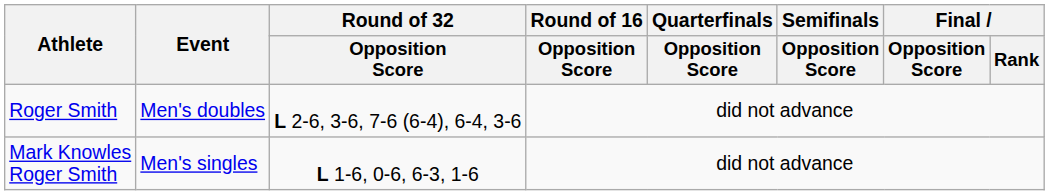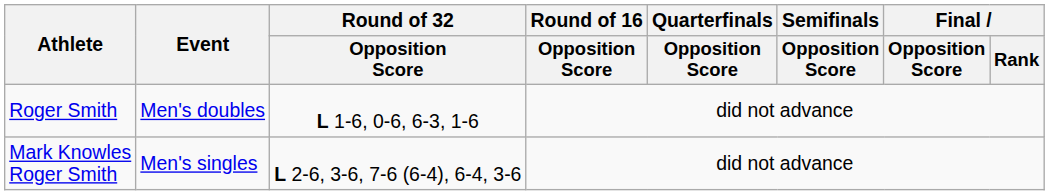Roger Smith | Round of 32 / Opposition Score: L 2-6, 3-6, 7-6 (6-4), 6-4, 3-6 -> L 1-6, 0-6, 6-3, 1-6
Mark Knowles Roger Smith | Round of 32 / Opposition Score: L 1-6, 0-6, 6-3, 1-6 -> L 2-6, 3-6, 7-6 (6-4), 6-4, 3-6
